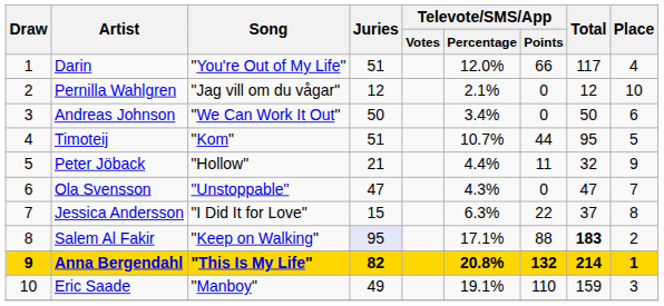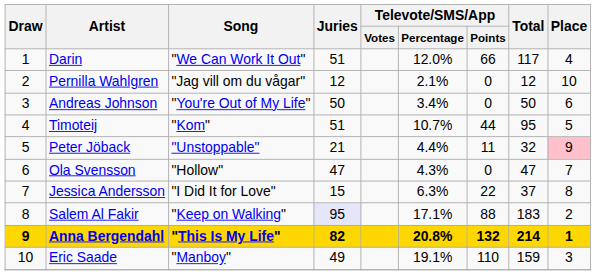Darin | Song: "You're Out of My Life" -> "We Can Work It Out"
Andreas Johnson | Song: "We Can Work It Out" -> "You're Out of My Life"
Peter Jöback | Song: "Hollow" -> "Unstoppable"
Peter Jöback | Place: no background -> pink background
Ola Svensson | Song: "Unstoppable" -> "Hollow"
Salem Al Fakir | Total: bold -> normal
